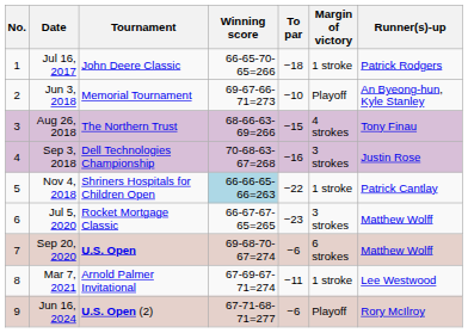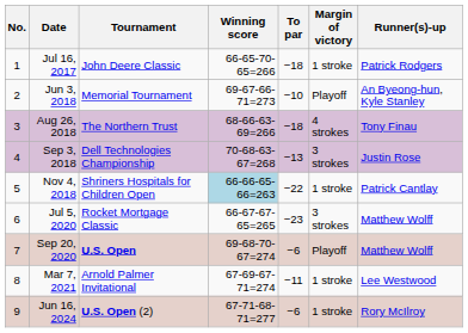Aug 26, 2018 | To par: −15 -> −18
Sep 3, 2018 | To par: −16 -> −13
Sep 20, 2020 | Margin of victory: 6 strokes -> Playoff
Jun 16, 2024 | Margin of victory: Playoff -> 1 stroke
